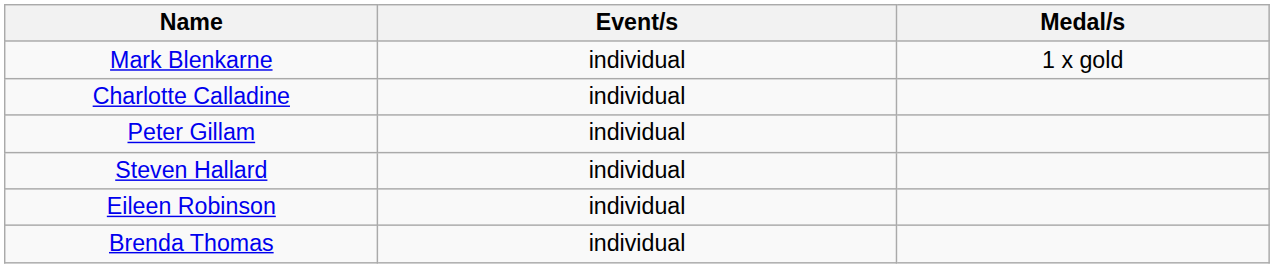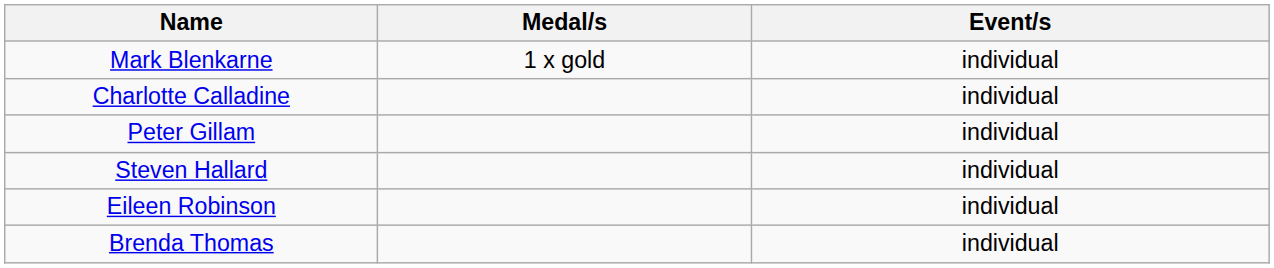columns swapped: Event/s <-> Medal/s
